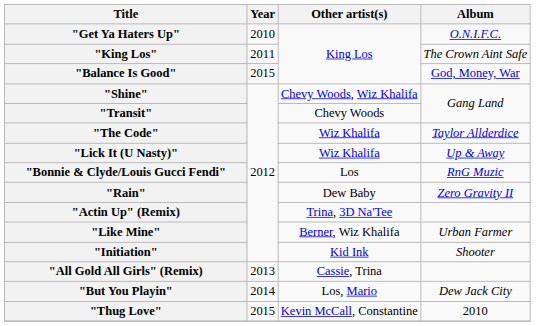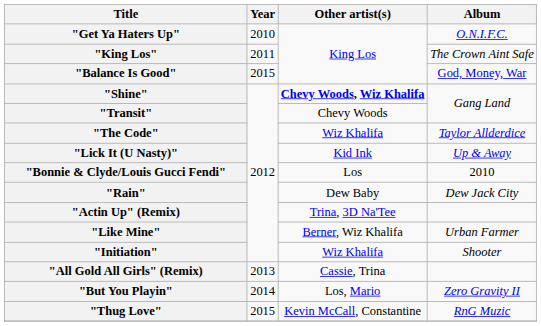"Shine" | Other artist(s): normal -> bold
"Lick It (U Nasty)" | Other artist(s): Wiz Khalifa -> Kid Ink
"Bonnie & Clyde/Louis Gucci Fendi" | Album: RnG Muzic -> 2010
"Rain" | Album: Zero Gravity II -> Dew Jack City
"Initiation" | Other artist(s): Kid Ink -> Wiz Khalifa
"But You Playin" | Album: Dew Jack City -> Zero Gravity II
"Thug Love" | Album: 2010 -> RnG Muzic
